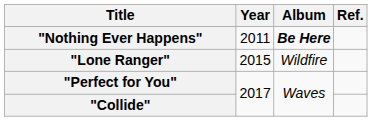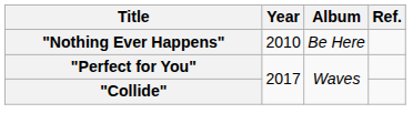"Nothing Ever Happens" | Year: 2011 -> 2010
"Nothing Ever Happens" | Album: bold -> normal
- row: "Lone Ranger" | 2015 | Wildfire
